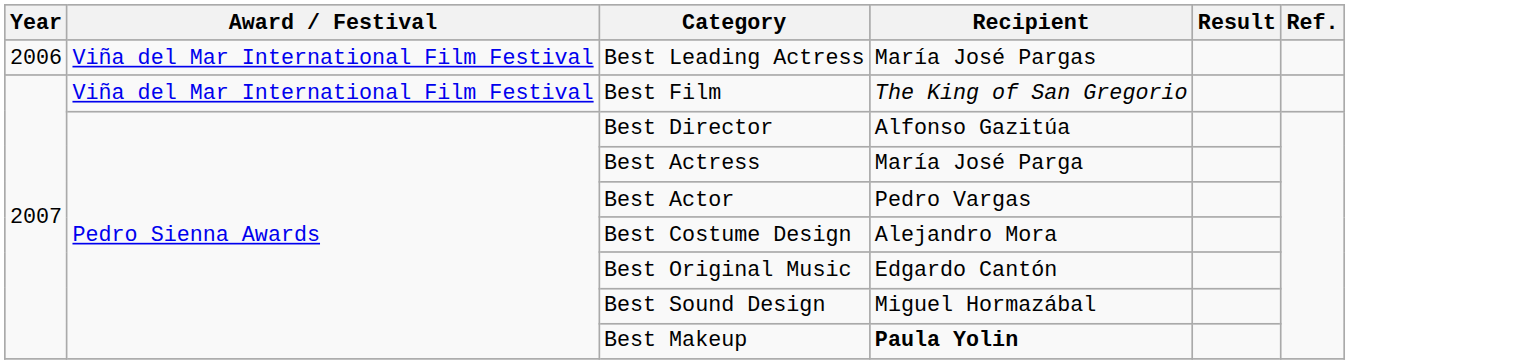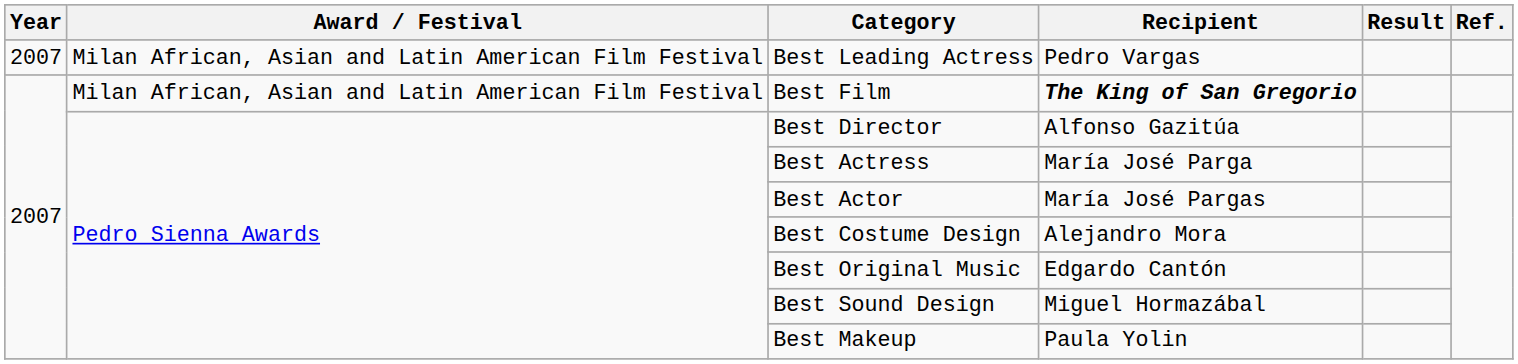Best Leading Actress | Year: 2006 -> 2007
Best Leading Actress | Award / Festival: Viña del Mar International Film Festival -> Milan African, Asian and Latin American Film Festival
Best Leading Actress | Recipient: María José Pargas -> Pedro Vargas
Best Film | Award / Festival: Viña del Mar International Film Festival -> Milan African, Asian and Latin American Film Festival
Best Film | Recipient: normal -> bold
Best Actor | Recipient: Pedro Vargas -> María José Pargas
Best Makeup | Recipient: bold -> normal
